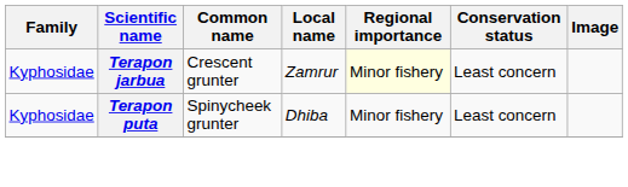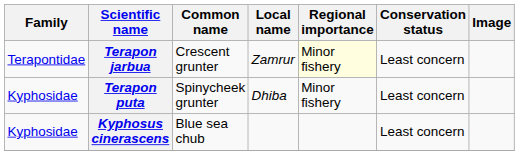Terapon jarbua | Family: Kyphosidae -> Terapontidae
+ row: Kyphosidae | Kyphosus cinerascens | Blue sea chub | Least concern
